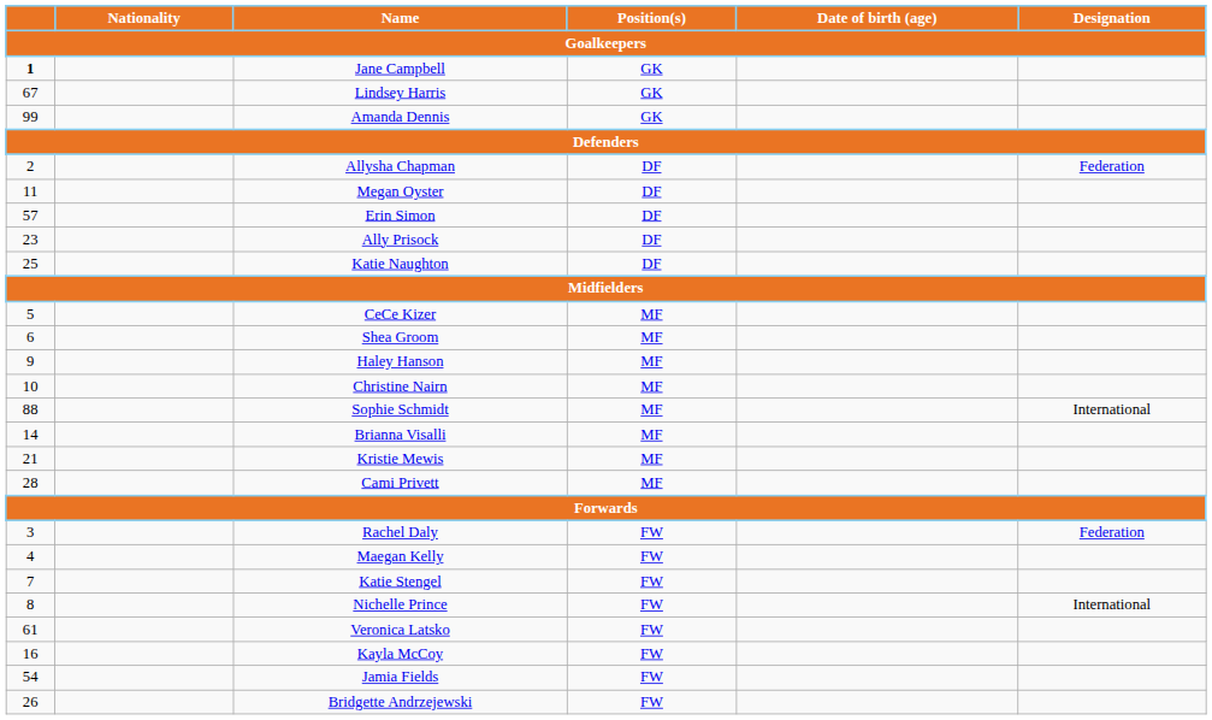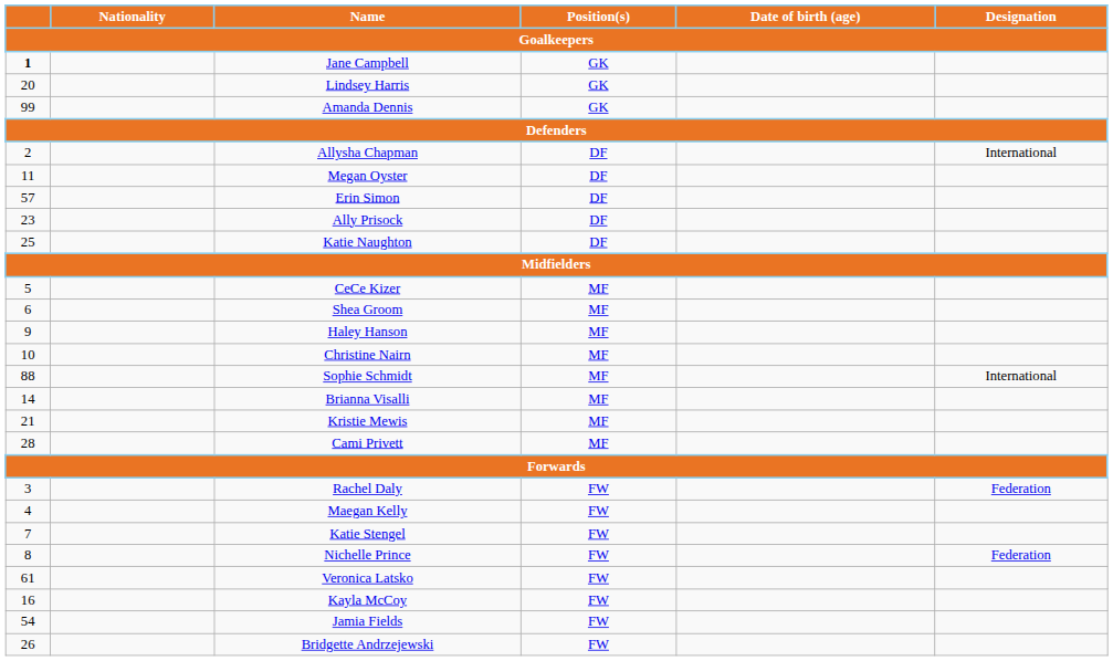Lindsey Harris | column 1: 67 -> 20
Allysha Chapman | Designation: Federation -> International
Nichelle Prince | Designation: International -> Federation
